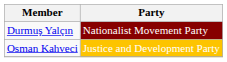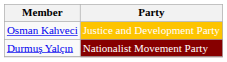rows swapped: Osman Kahveci <-> Durmuş Yalçın
